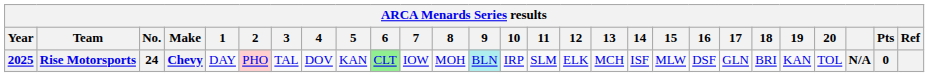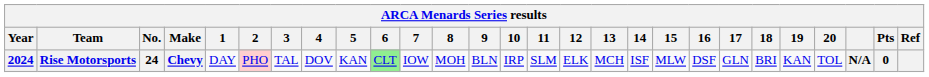Rise Motorsports | Year: 2025 -> 2024
Rise Motorsports | 9: paleturquoise background -> no background
